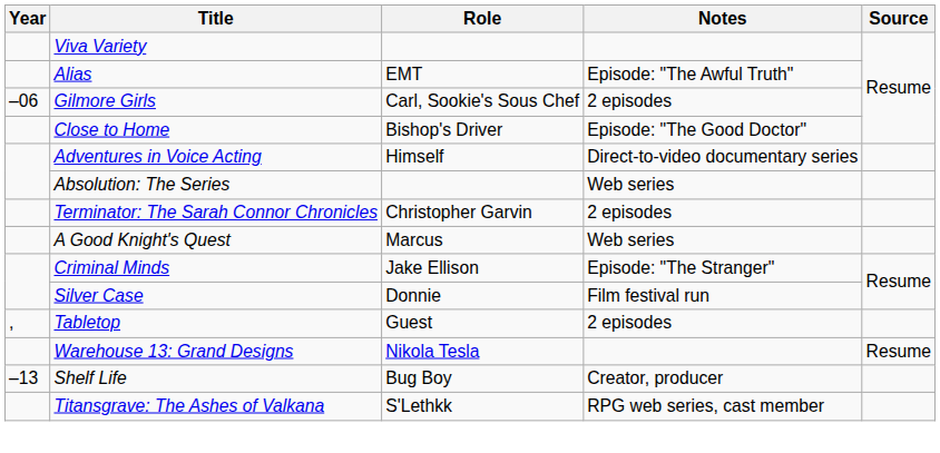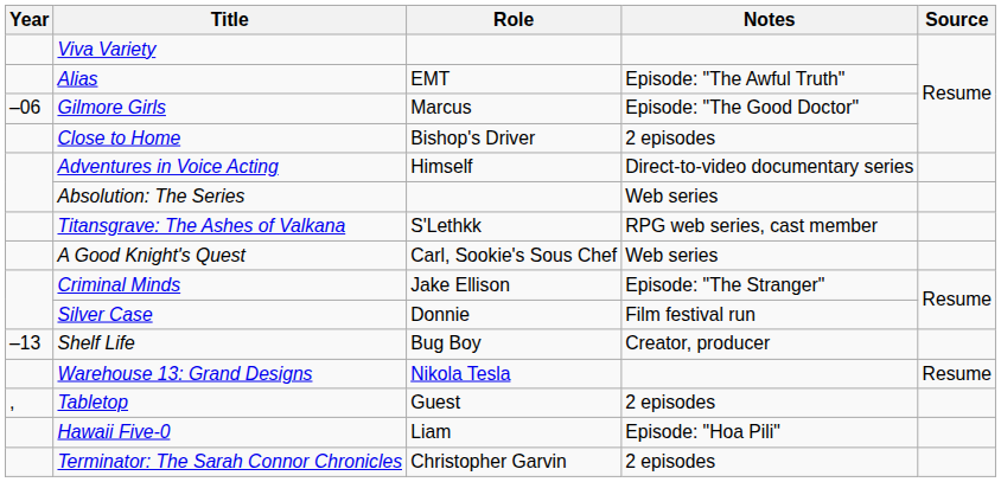Gilmore Girls | Role: Carl, Sookie's Sous Chef -> Marcus
Gilmore Girls | Notes: 2 episodes -> Episode: "The Good Doctor"
Close to Home | Notes: Episode: "The Good Doctor" -> 2 episodes
rows swapped: Terminator: The Sarah Connor Chronicles <-> Titansgrave: The Ashes of Valkana
A Good Knight's Quest | Role: Marcus -> Carl, Sookie's Sous Chef
rows swapped: Shelf Life <-> Tabletop
+ row: Hawaii Five-0 | Liam | Episode: "Hoa Pili"
